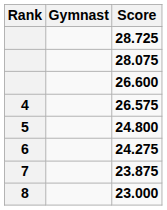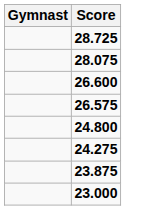- column: Rank | 4 | 5 | 6 | 7 | 8
